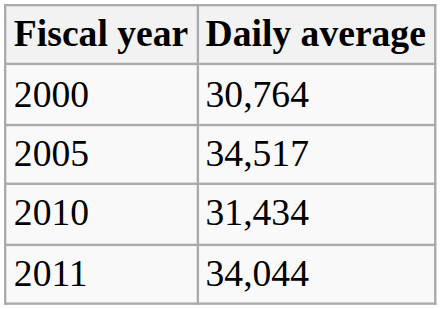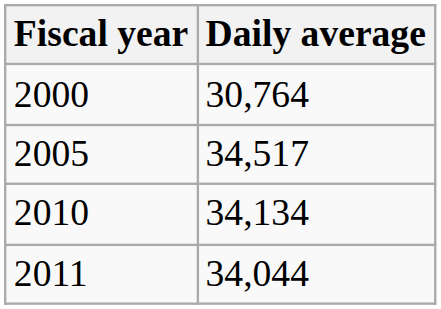2010 | Daily average: 31,434 -> 34,134
